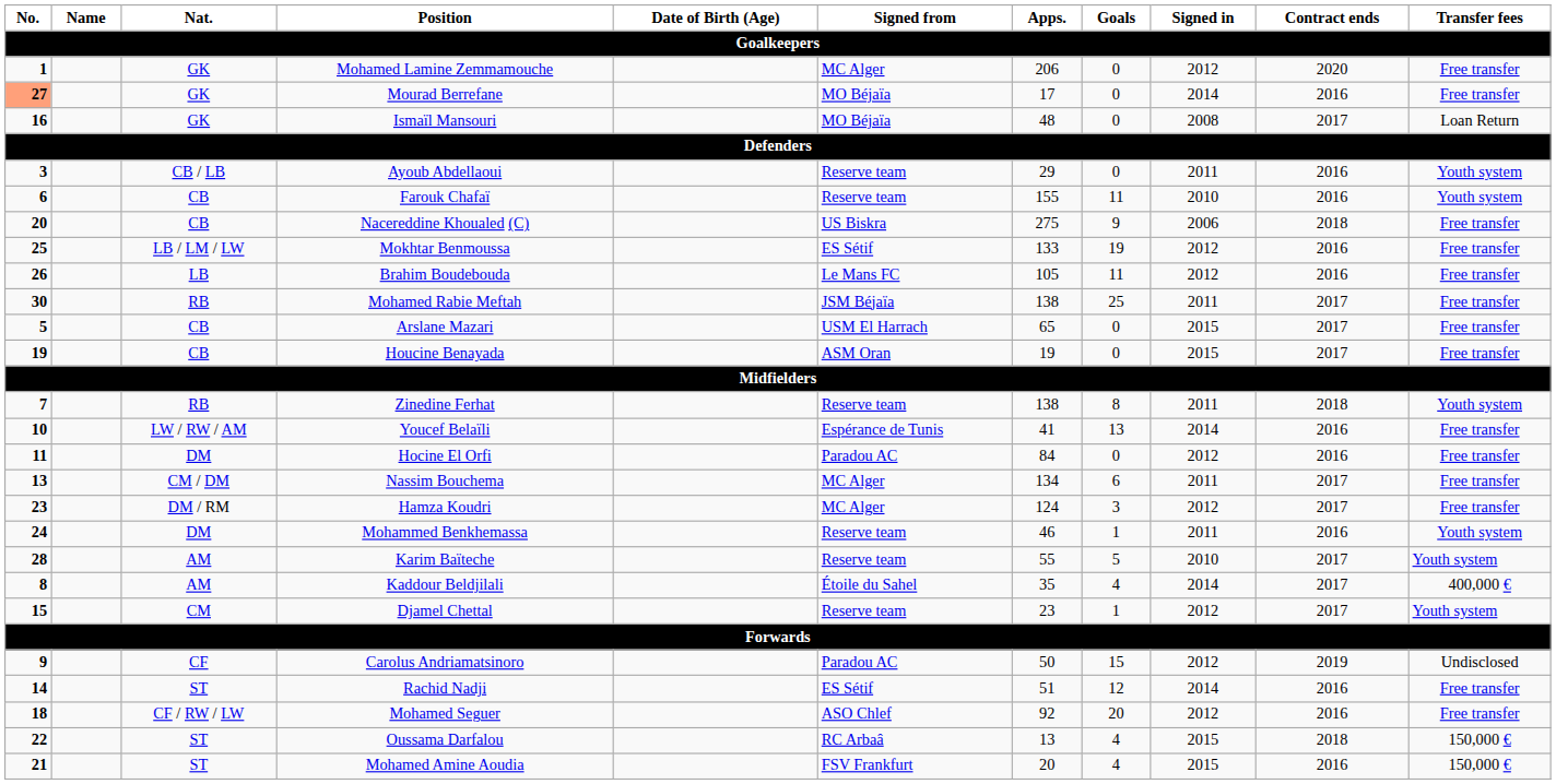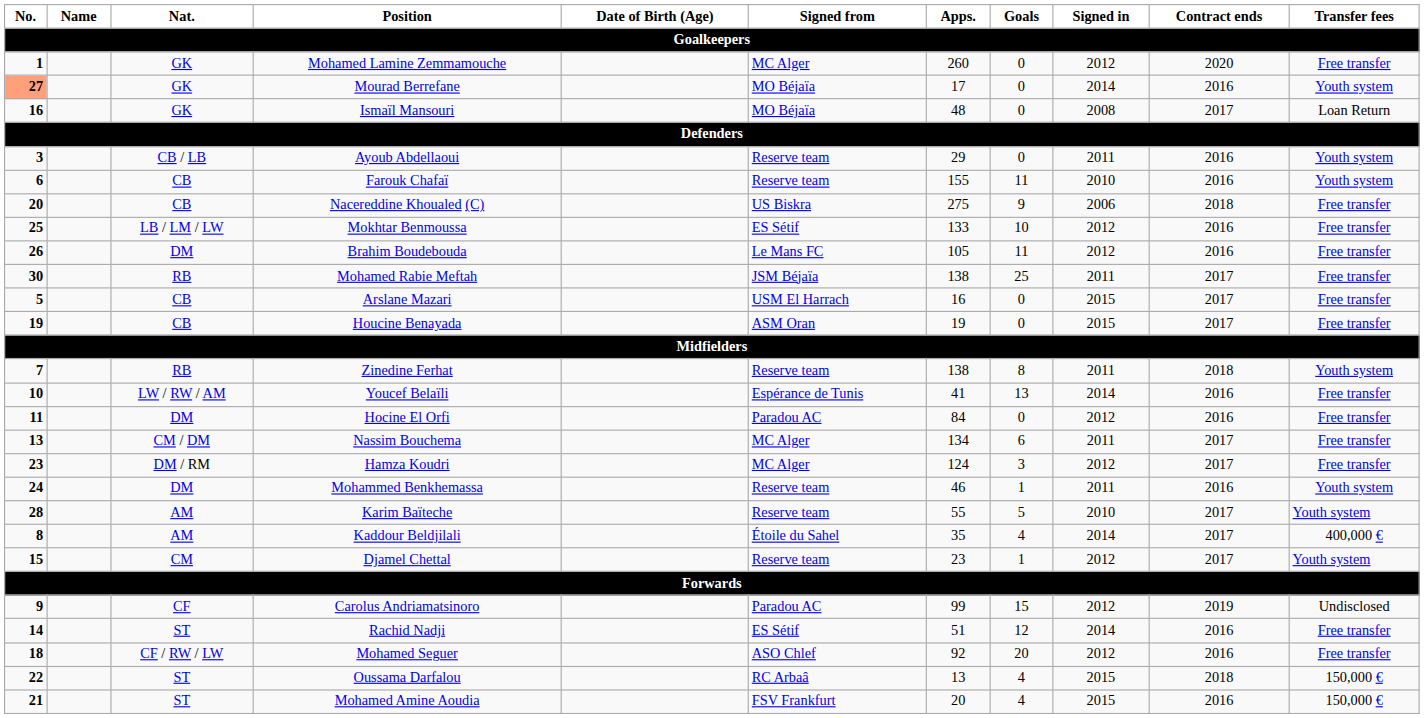Mohamed Lamine Zemmamouche | Apps.: 206 -> 260
Mourad Berrefane | Transfer fees: Free transfer -> Youth system
Mokhtar Benmoussa | Goals: 19 -> 10
Brahim Boudebouda | Nat.: LB -> DM
Arslane Mazari | Apps.: 65 -> 16
Carolus Andriamatsinoro | Apps.: 50 -> 99
